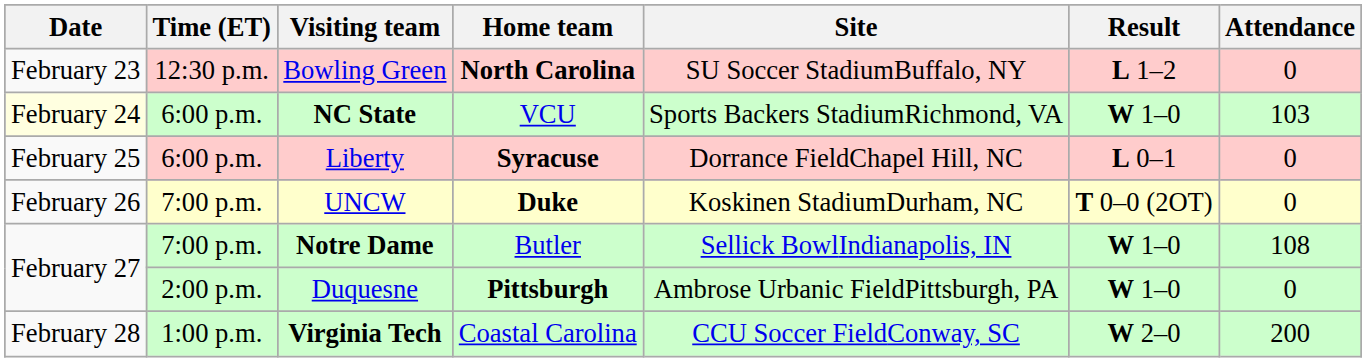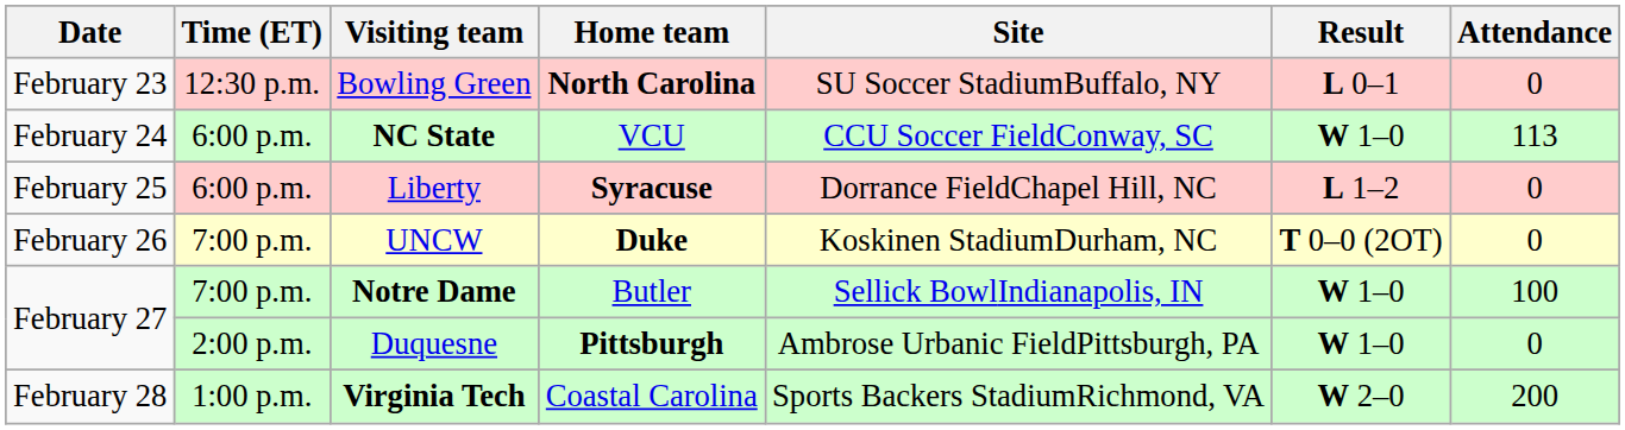Bowling Green | Result: L 1–2 -> L 0–1
NC State | Date: lightyellow background -> no background
NC State | Site: Sports Backers StadiumRichmond, VA -> CCU Soccer FieldConway, SC
NC State | Attendance: 103 -> 113
Liberty | Result: L 0–1 -> L 1–2
Notre Dame | Attendance: 108 -> 100
Virginia Tech | Site: CCU Soccer FieldConway, SC -> Sports Backers StadiumRichmond, VA
